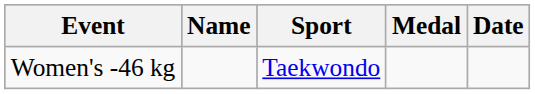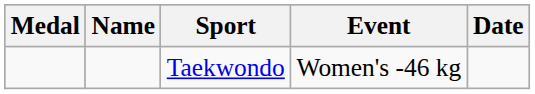columns swapped: Medal <-> Event
